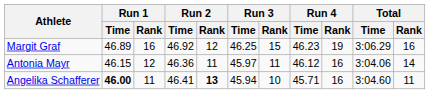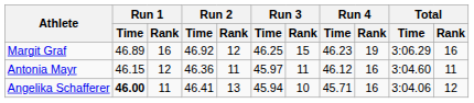Antonia Mayr | Total / Time: 3:04.06 -> 3:04.60
Antonia Mayr | Total / Rank: 14 -> 11
Angelika Schafferer | Run 2 / Rank: bold -> normal
Angelika Schafferer | Total / Time: 3:04.60 -> 3:04.06
Angelika Schafferer | Total / Rank: 11 -> 12
